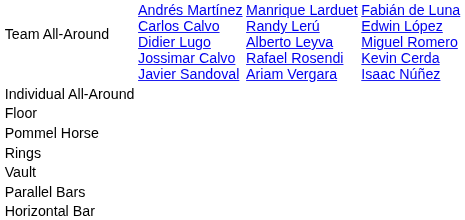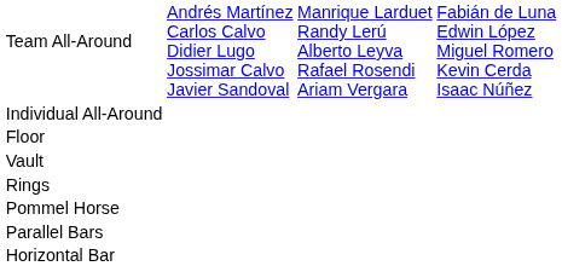rows swapped: Pommel Horse <-> Vault
